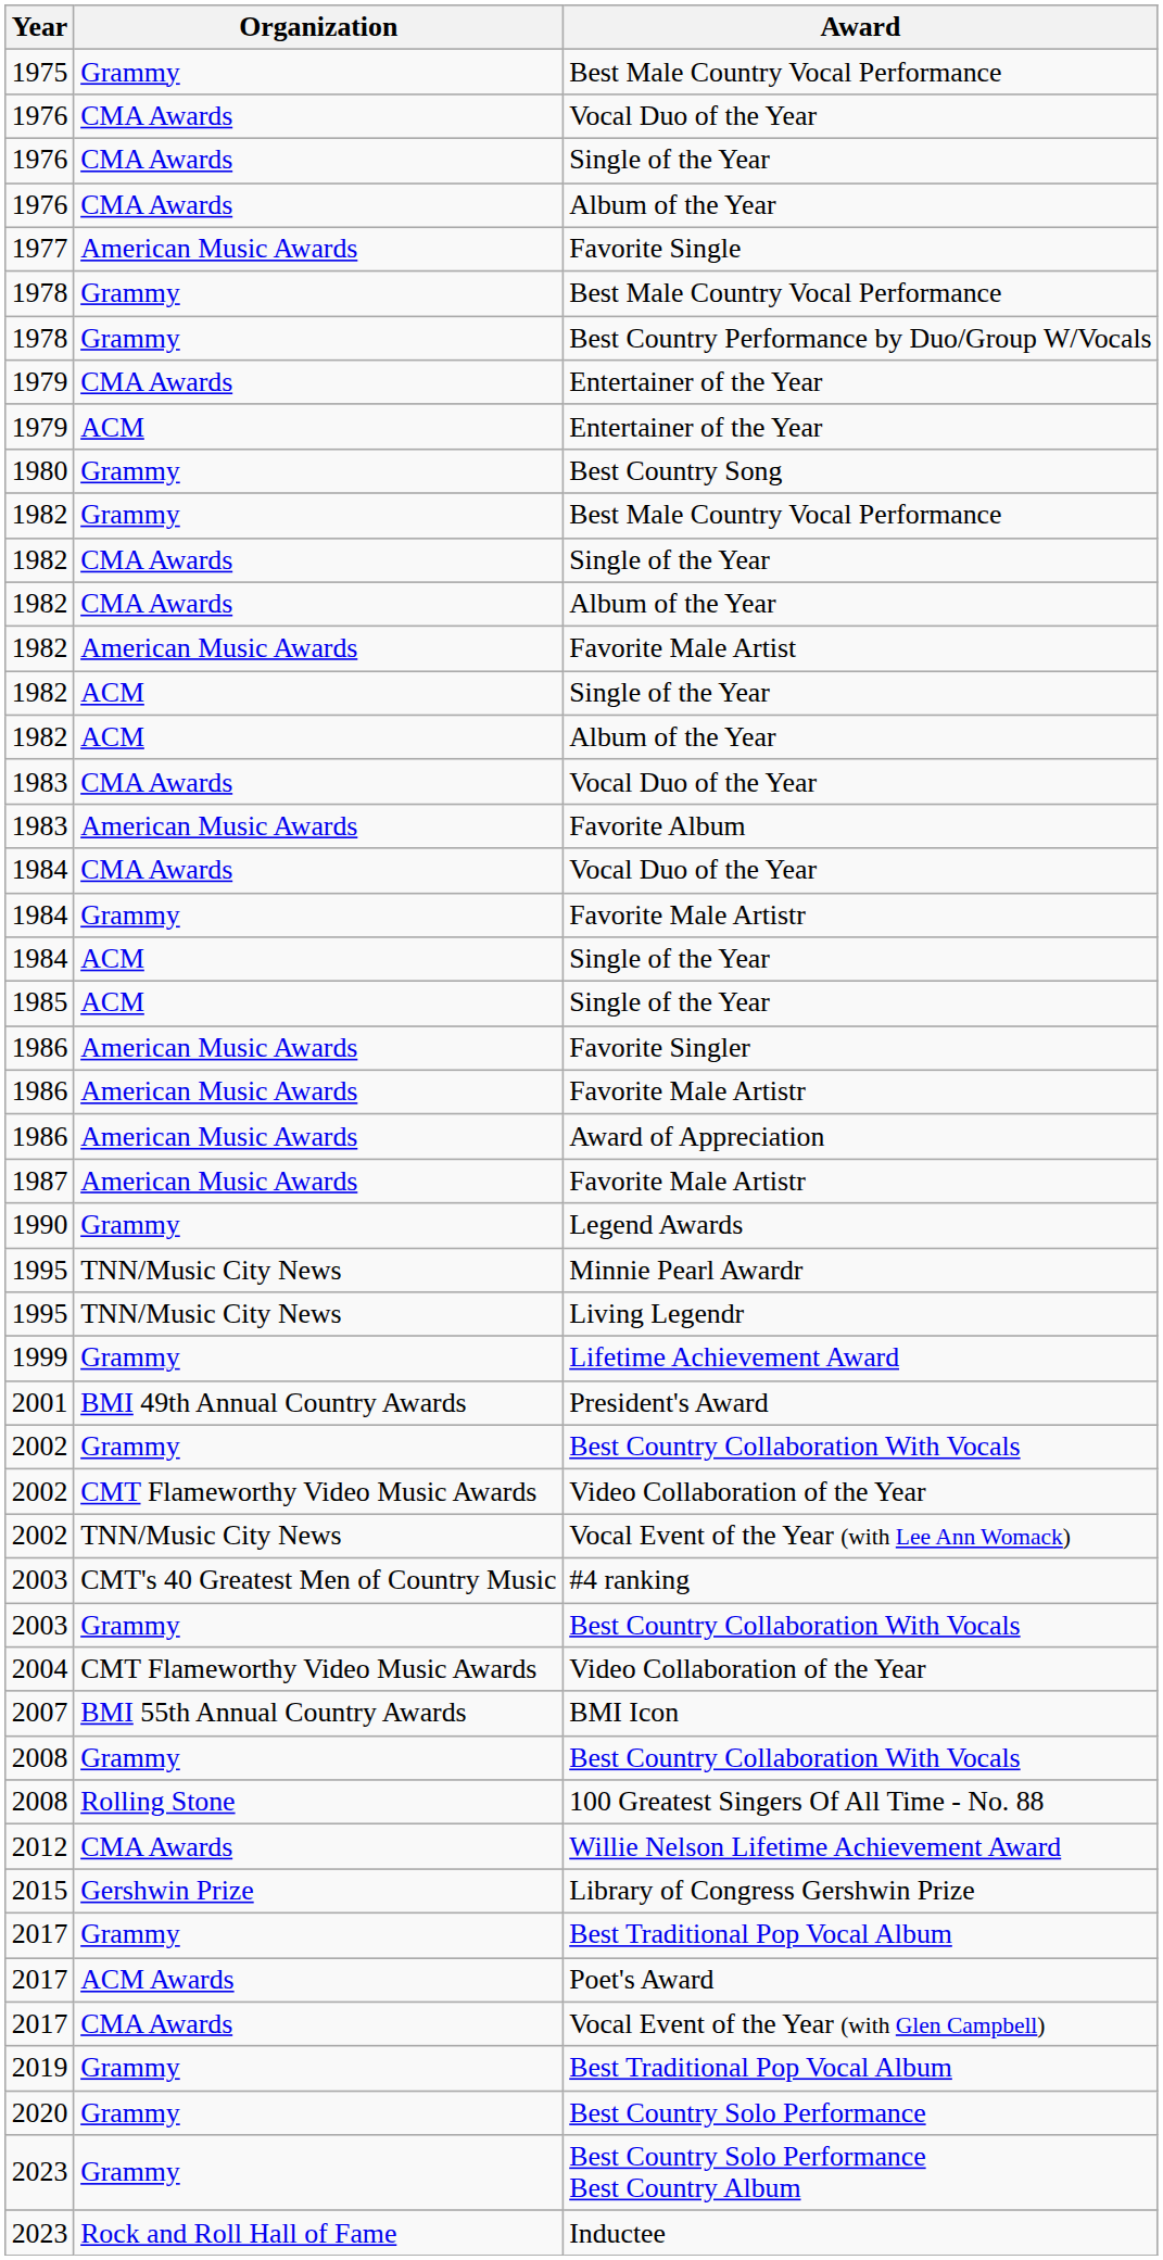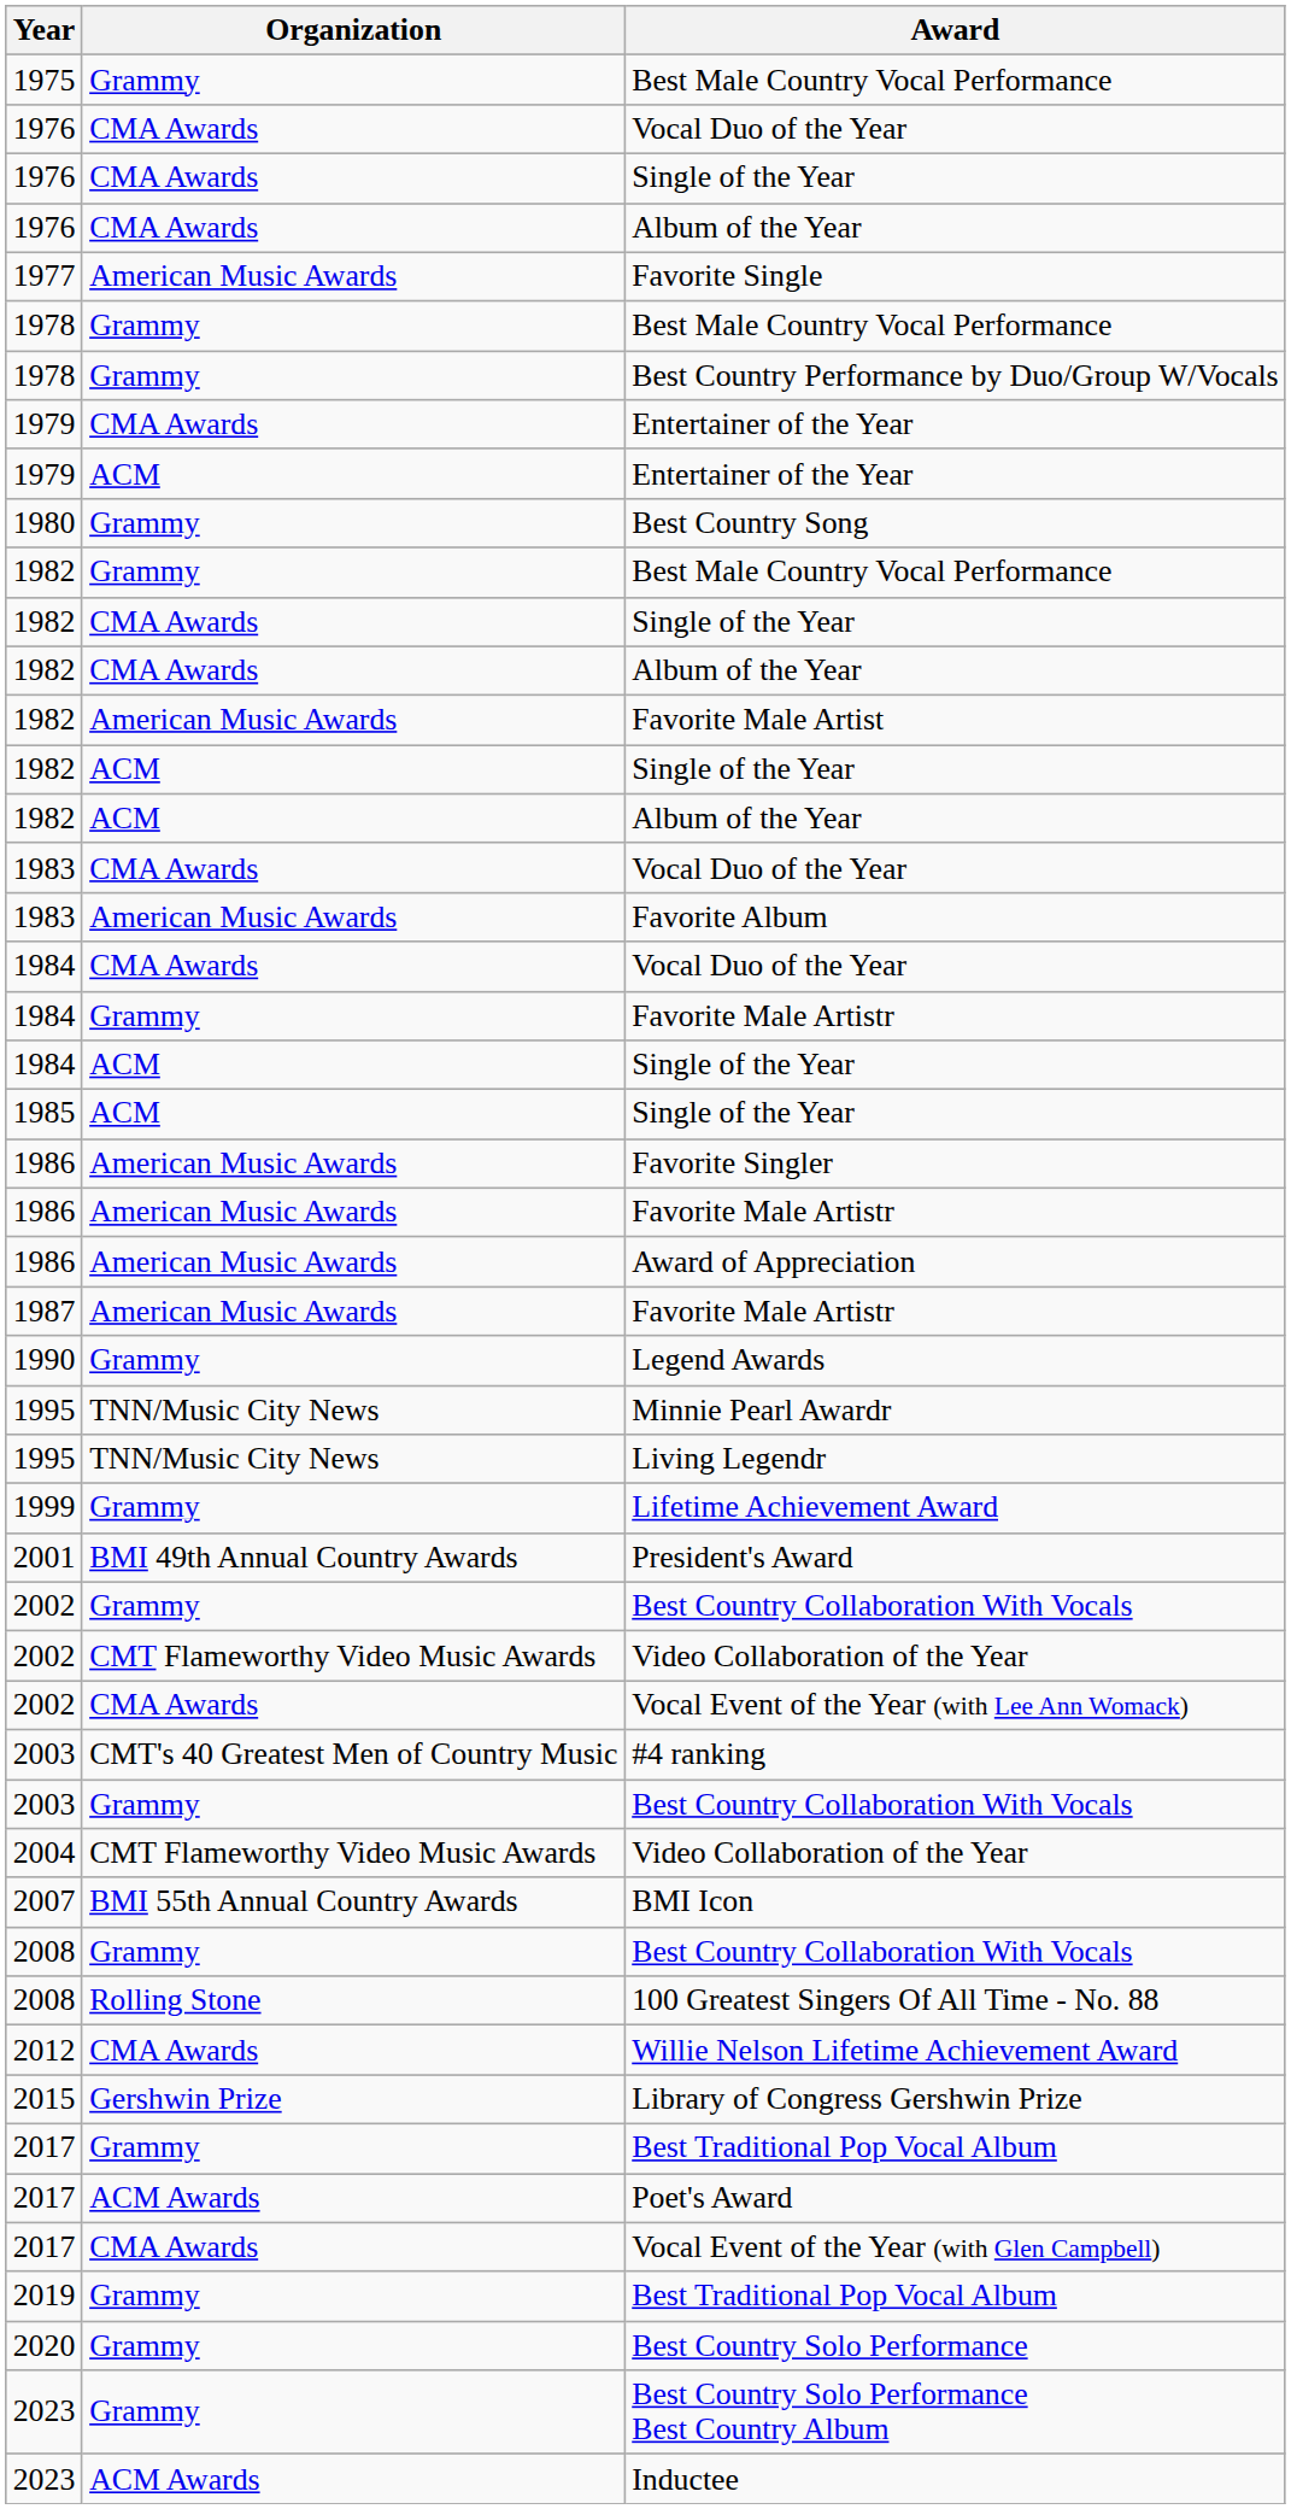Vocal Event of the Year (with Lee Ann Womack) | Organization: TNN/Music City News -> CMA Awards
Inductee | Organization: Rock and Roll Hall of Fame -> ACM Awards
